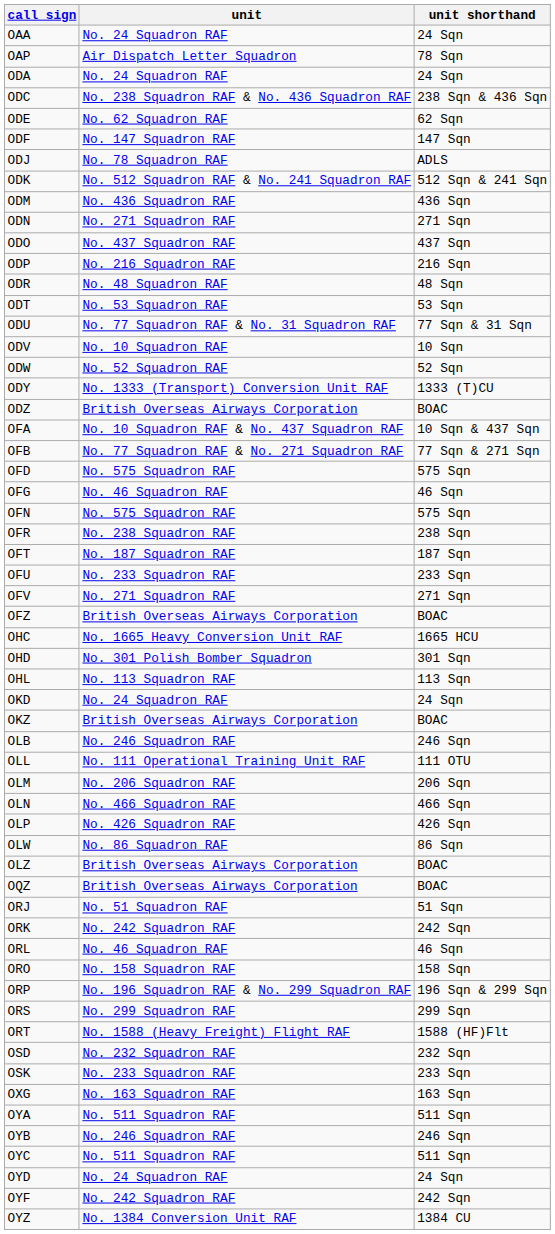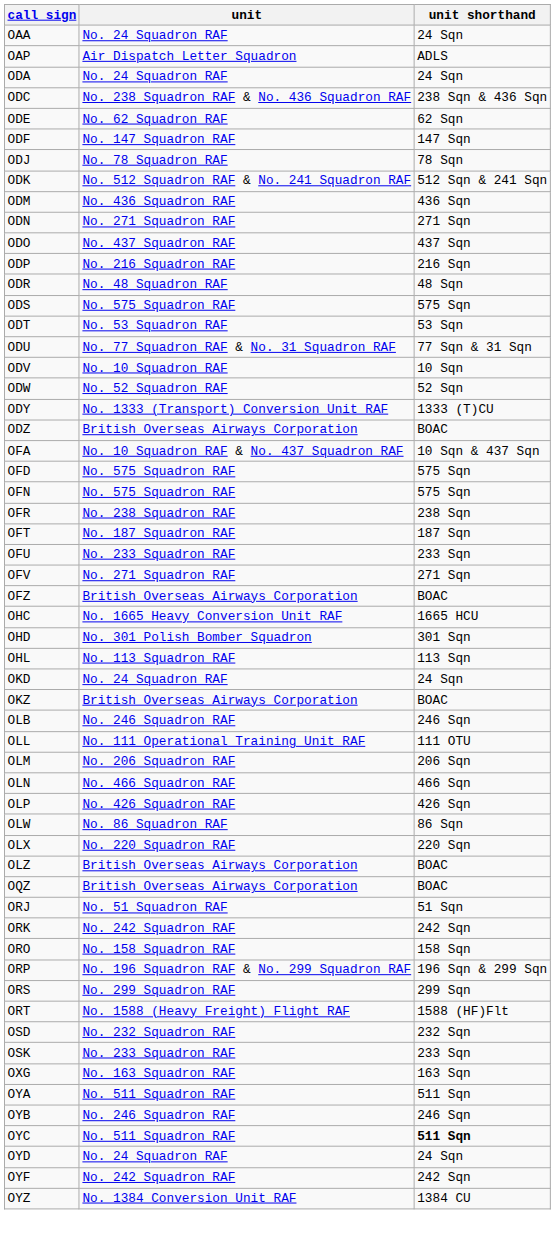OAP | unit shorthand: 78 Sqn -> ADLS
ODJ | unit shorthand: ADLS -> 78 Sqn
+ row: ODS | No. 575 Squadron RAF | 575 Sqn
- row: OFB | No. 77 Squadron RAF & No. 271 Squadron RAF | 77 Sqn & 271 Sqn
- row: OFG | No. 46 Squadron RAF | 46 Sqn
+ row: OLX | No. 220 Squadron RAF | 220 Sqn
- row: ORL | No. 46 Squadron RAF | 46 Sqn
OYC | unit shorthand: normal -> bold
